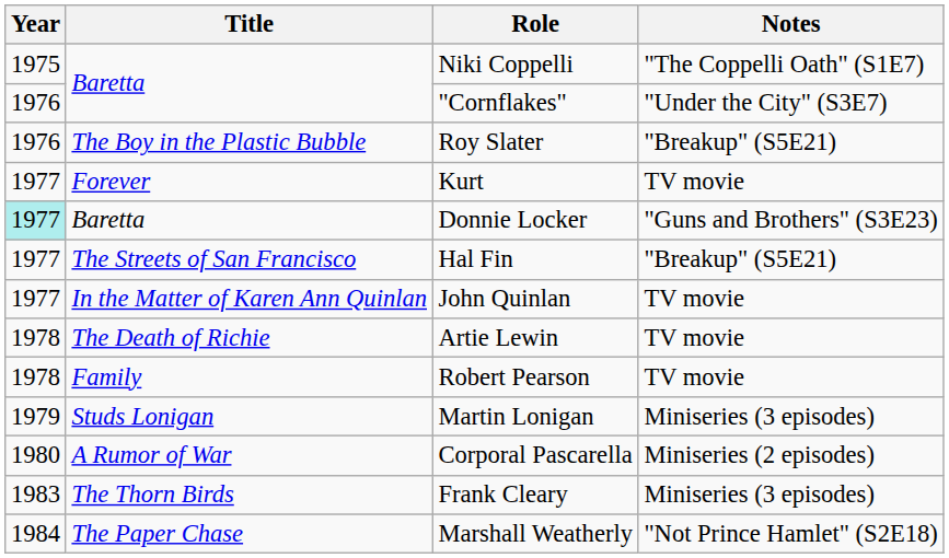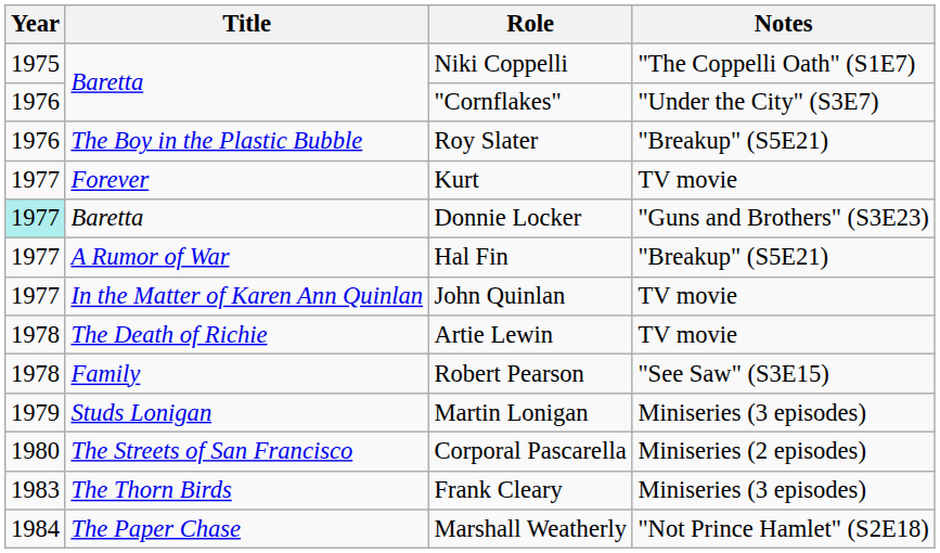Hal Fin | Title: The Streets of San Francisco -> A Rumor of War
Robert Pearson | Notes: TV movie -> "See Saw" (S3E15)
Corporal Pascarella | Title: A Rumor of War -> The Streets of San Francisco
